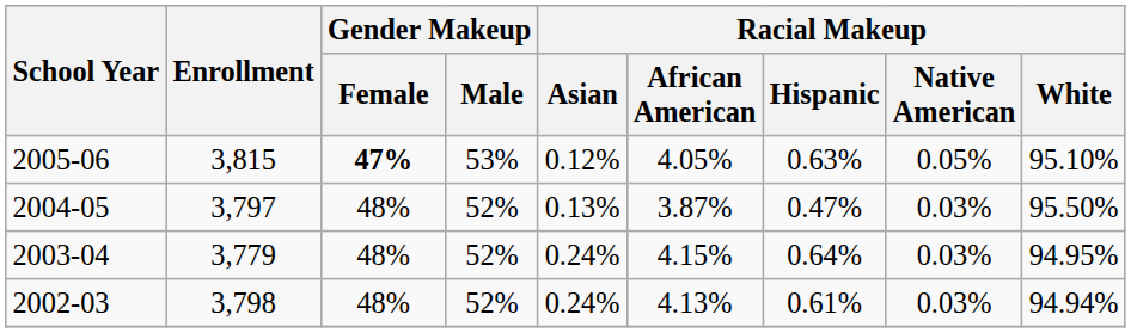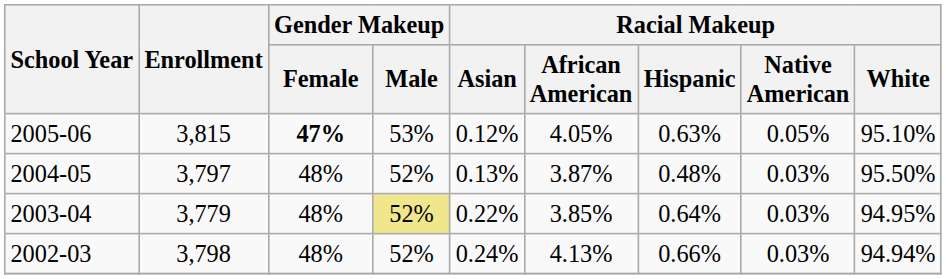2004-05 | Racial Makeup / Hispanic: 0.47% -> 0.48%
2003-04 | Gender Makeup / Male: no background -> khaki background
2003-04 | Racial Makeup / Asian: 0.24% -> 0.22%
2003-04 | Racial Makeup / African American: 4.15% -> 3.85%
2002-03 | Racial Makeup / Hispanic: 0.61% -> 0.66%
